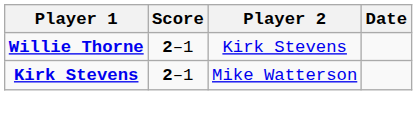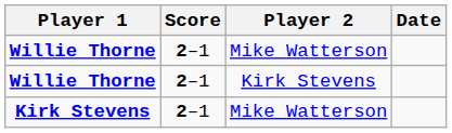+ row: Willie Thorne | 2–1 | Mike Watterson
